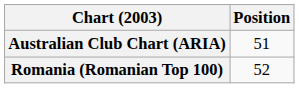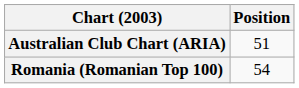Romania (Romanian Top 100) | Position: 52 -> 54
